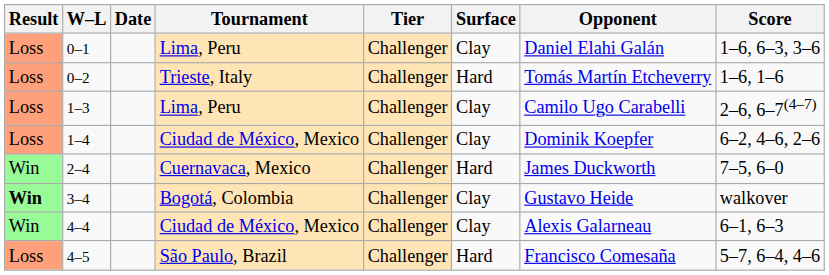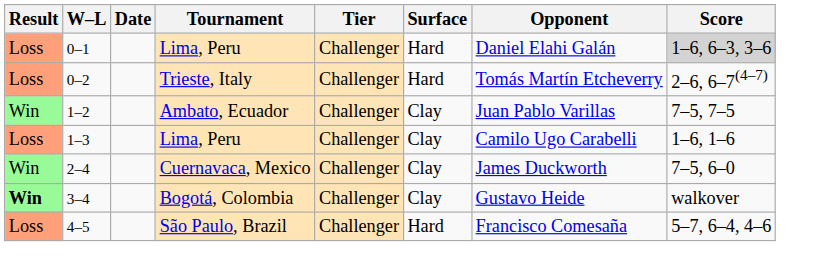0–1 | Surface: Clay -> Hard
0–1 | Score: no background -> lightgrey background
0–2 | Score: 1–6, 1–6 -> 2–6, 6–7(4–7)
+ row: Win | 1–2 | Ambato, Ecuador | Challenger | Clay | Juan Pablo Varillas | 7–5, 7–5
1–3 | Score: 2–6, 6–7(4–7) -> 1–6, 1–6
- row: Loss | 1–4 | Ciudad de México, Mexico | Challenger | Clay | Dominik Koepfer | 6–2, 4–6, 2–6
2–4 | Surface: Hard -> Clay
- row: Win | 4–4 | Ciudad de México, Mexico | Challenger | Clay | Alexis Galarneau | 6–1, 6–3
